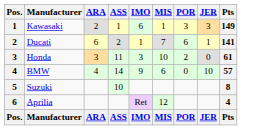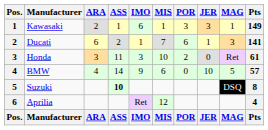+ column: MAG | 1 | 3 | Ret | 5 | DSQ | MAG
Suzuki | ASS: normal -> bold
